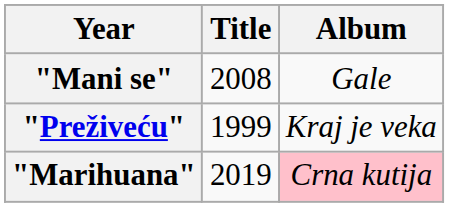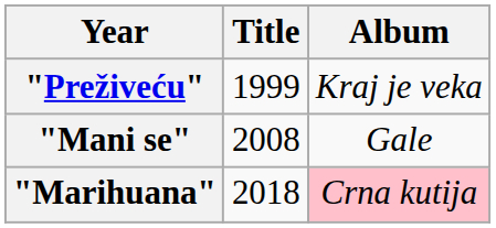rows swapped: "Preživeću" <-> "Mani se"
"Marihuana" | Title: 2019 -> 2018
